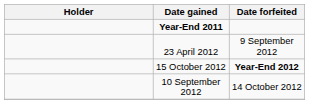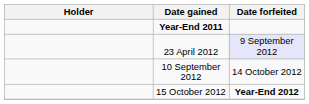23 April 2012 | Date forfeited: no background -> lavender background
rows swapped: 10 September 2012 <-> 15 October 2012
